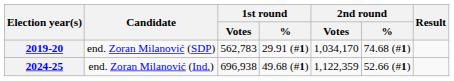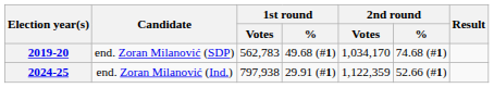2019-20 | 1st round / %: 29.91 (#1) -> 49.68 (#1)
2024-25 | 1st round / Votes: 696,938 -> 797,938
2024-25 | 1st round / %: 49.68 (#1) -> 29.91 (#1)
